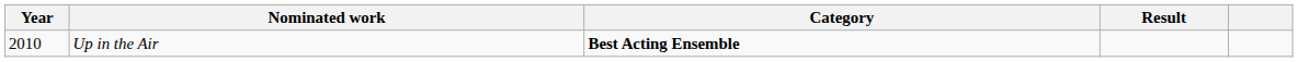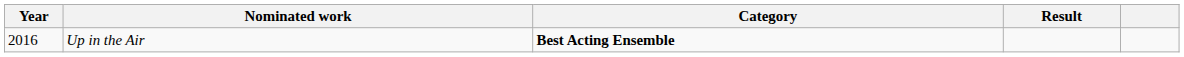Up in the Air | Year: 2010 -> 2016
